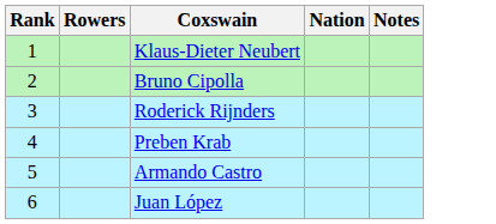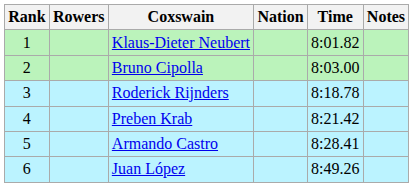+ column: Time | 8:01.82 | 8:03.00 | 8:18.78 | 8:21.42 | 8:28.41 | 8:49.26
